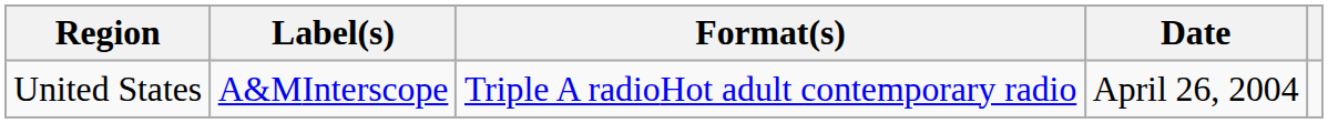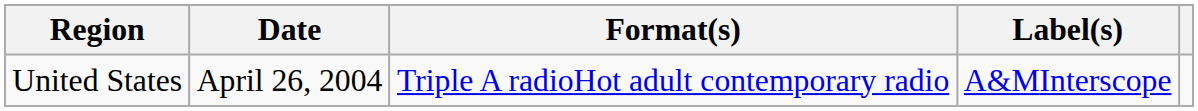columns swapped: Date <-> Label(s)
